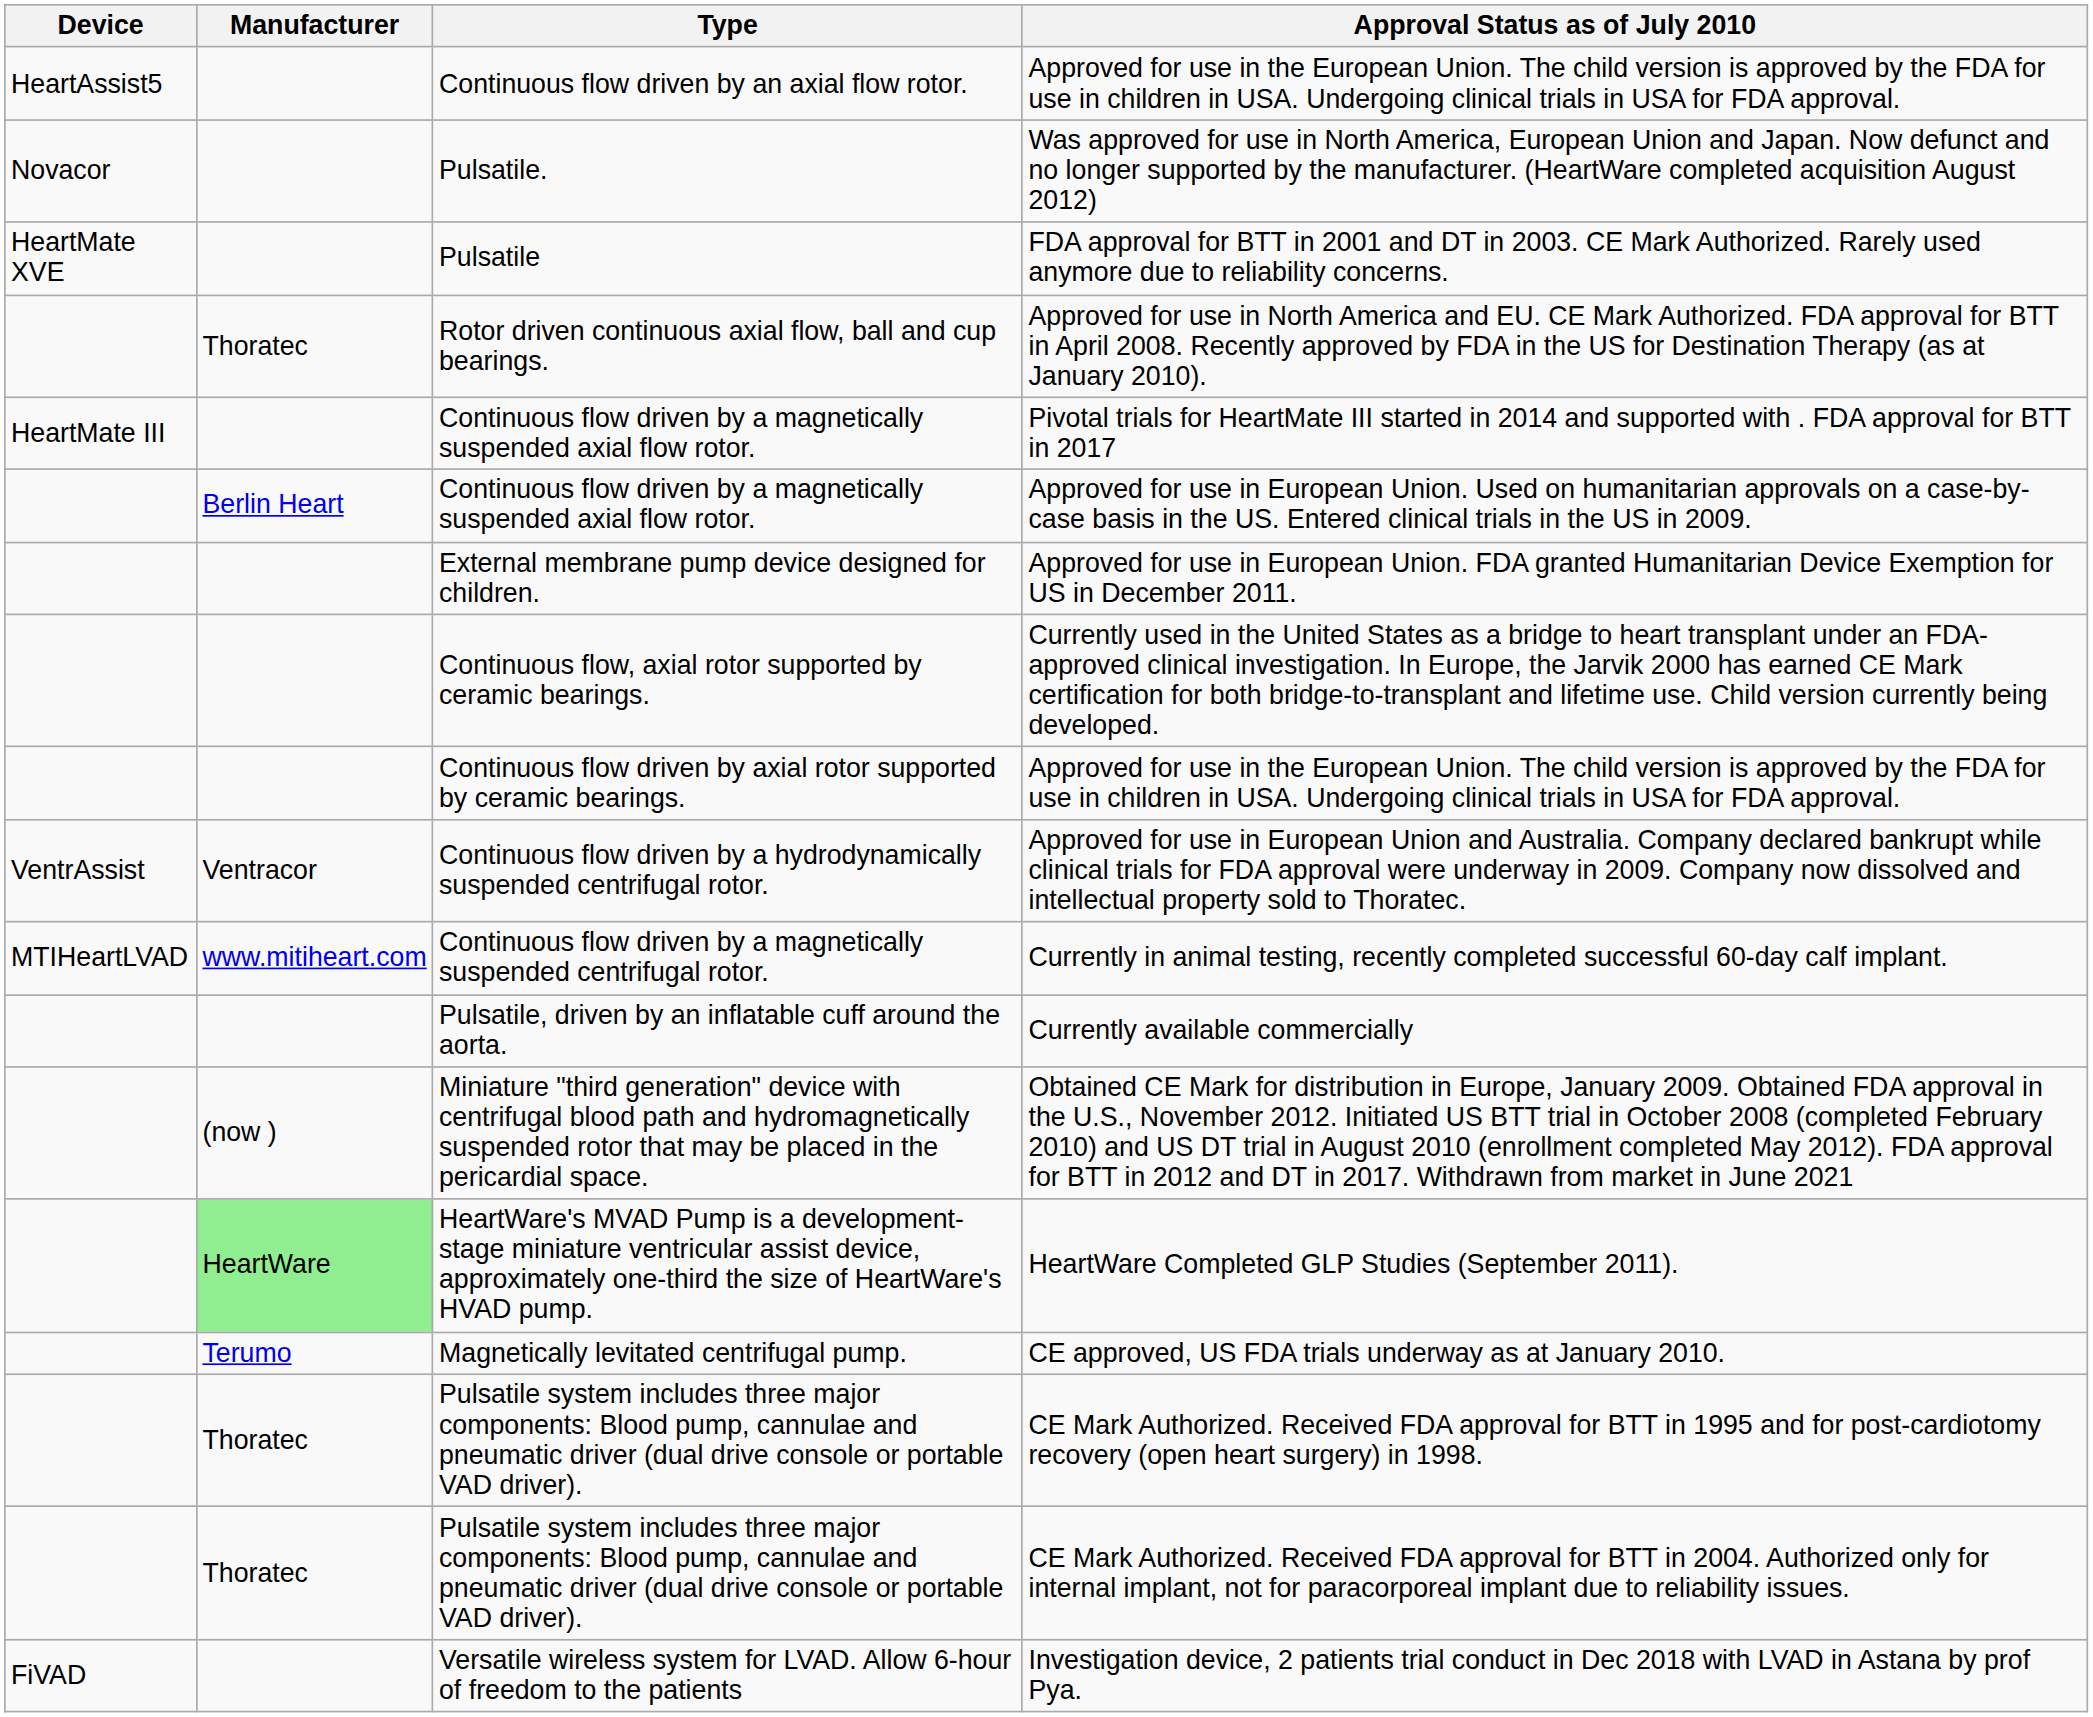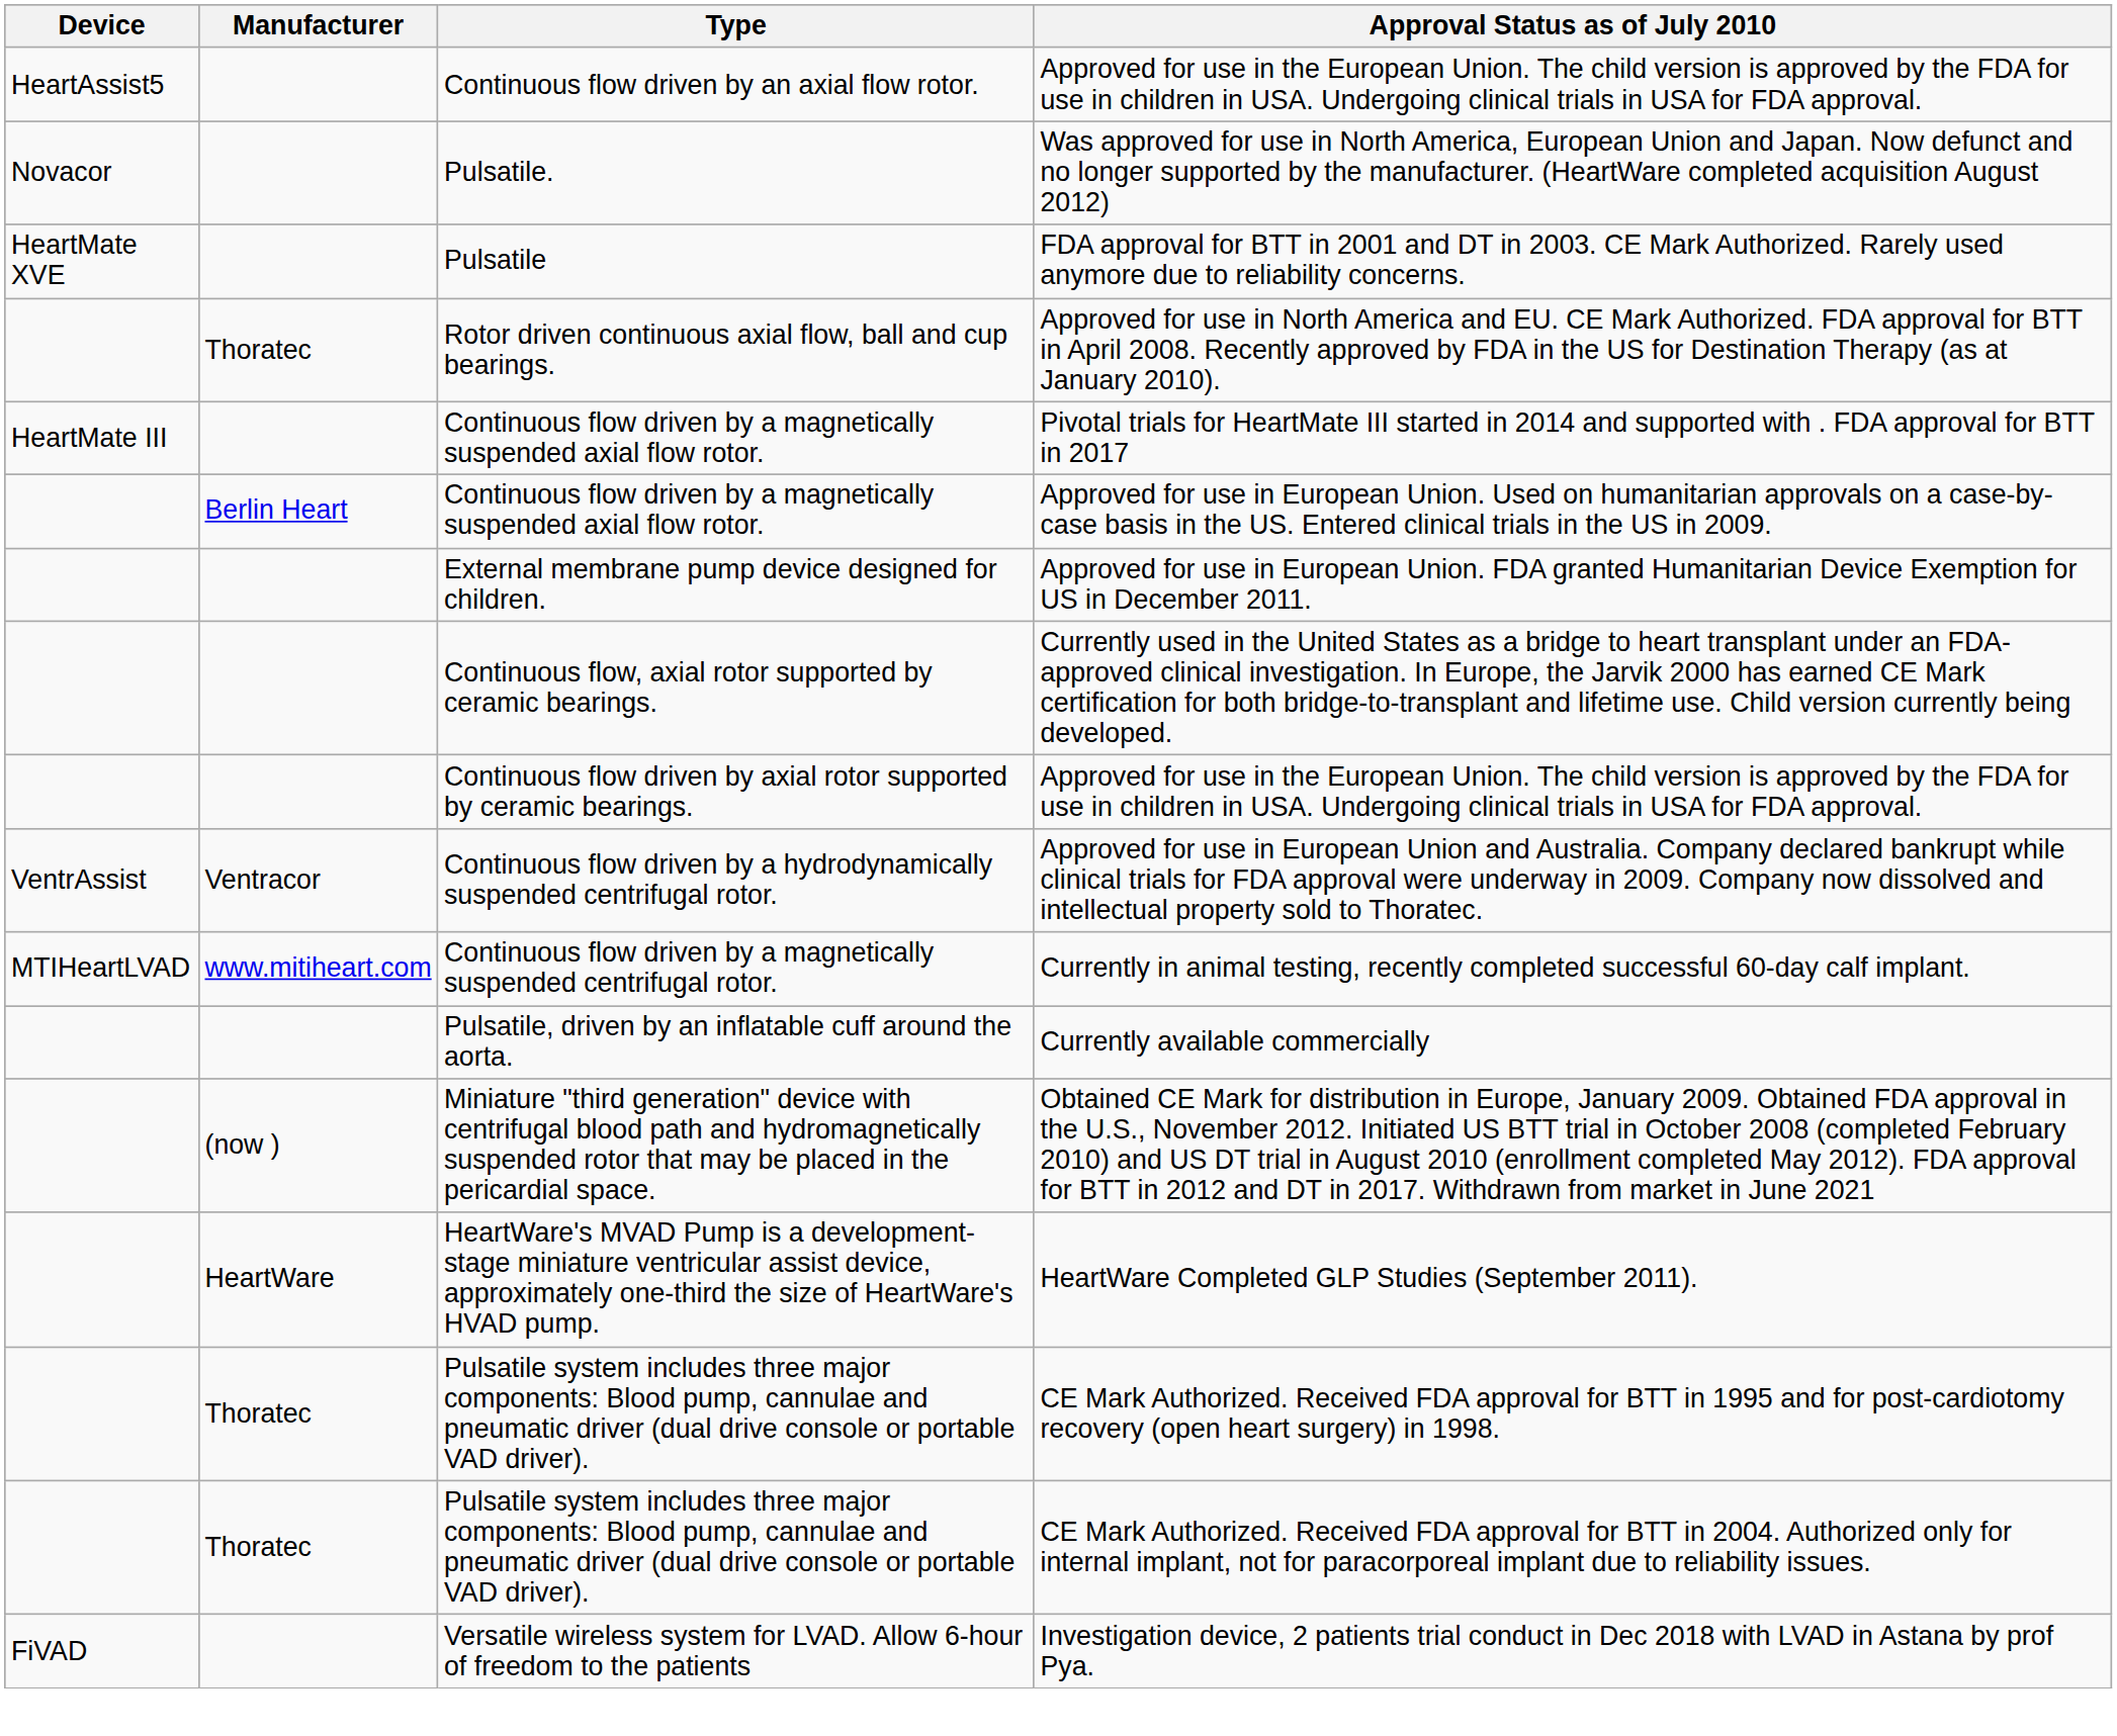HeartWare Completed GLP Studies (September 2011). | Manufacturer: lightgreen background -> no background
- row: Terumo | Magnetically levitated centrifugal pump. | CE approved, US FDA trials underway as at January 2010.
